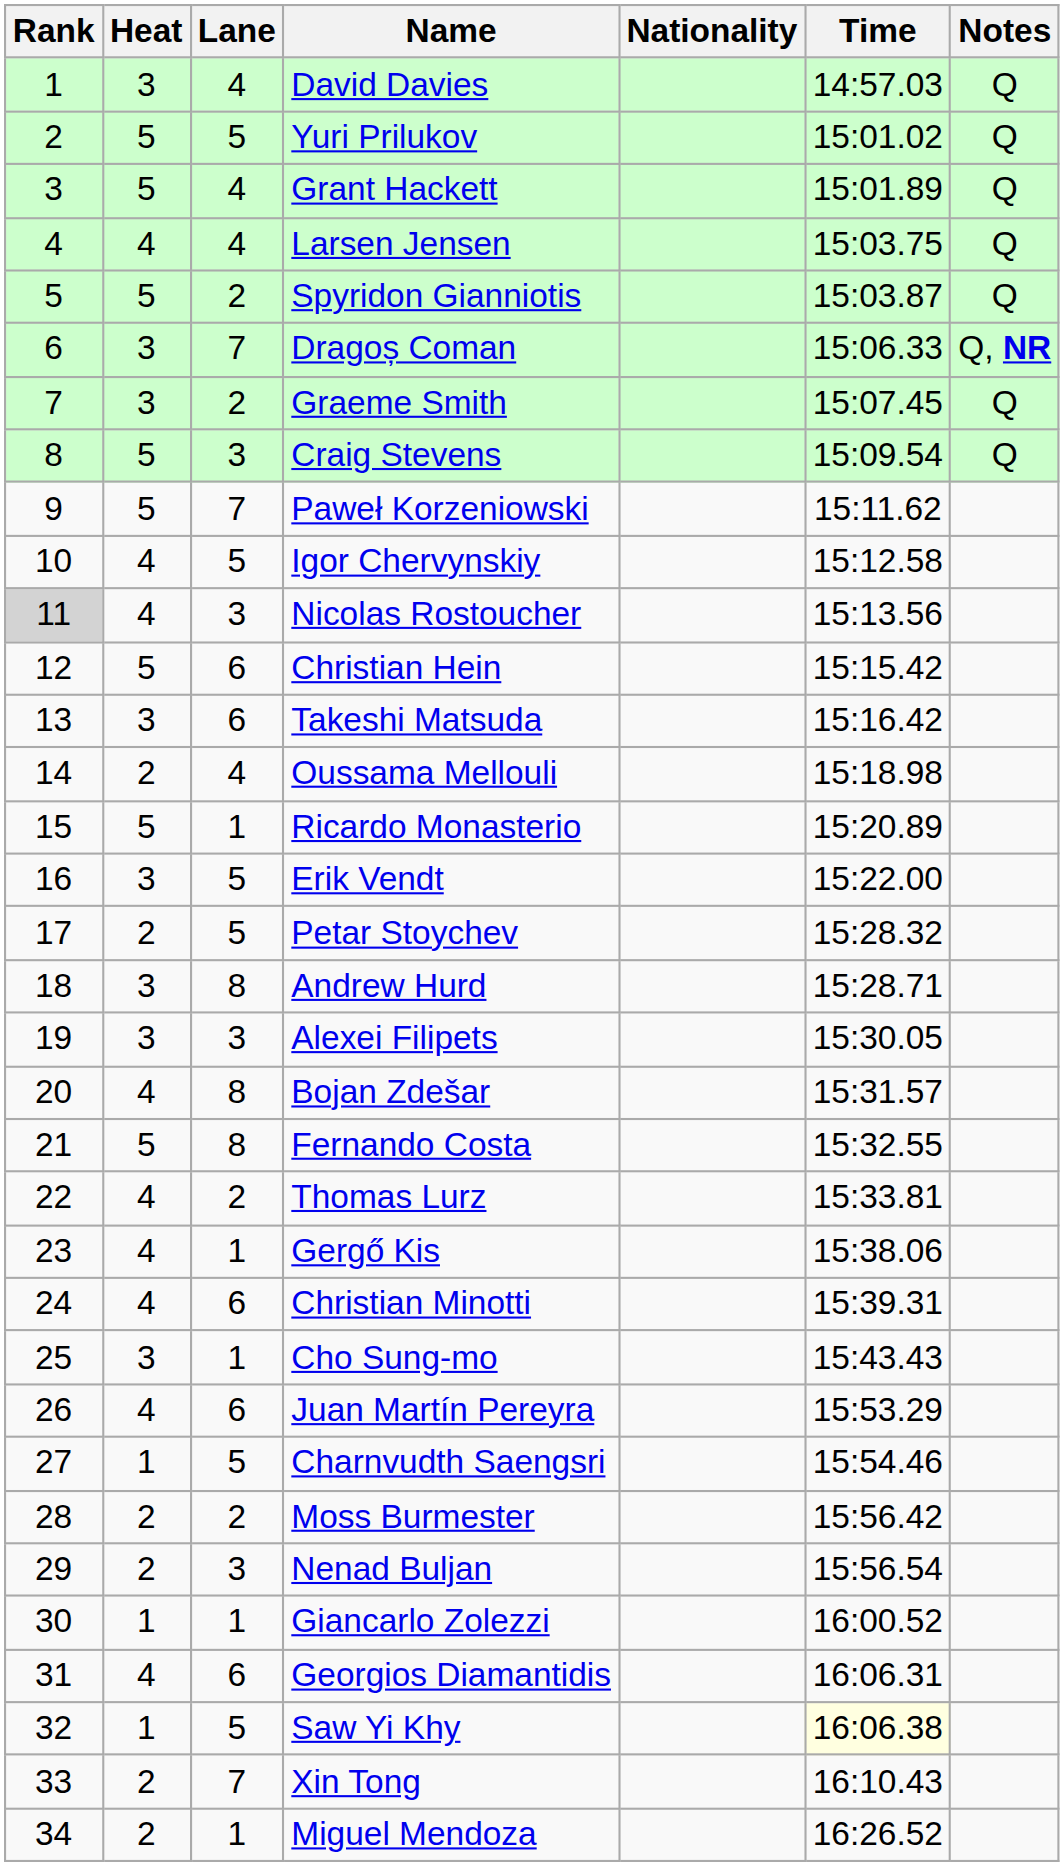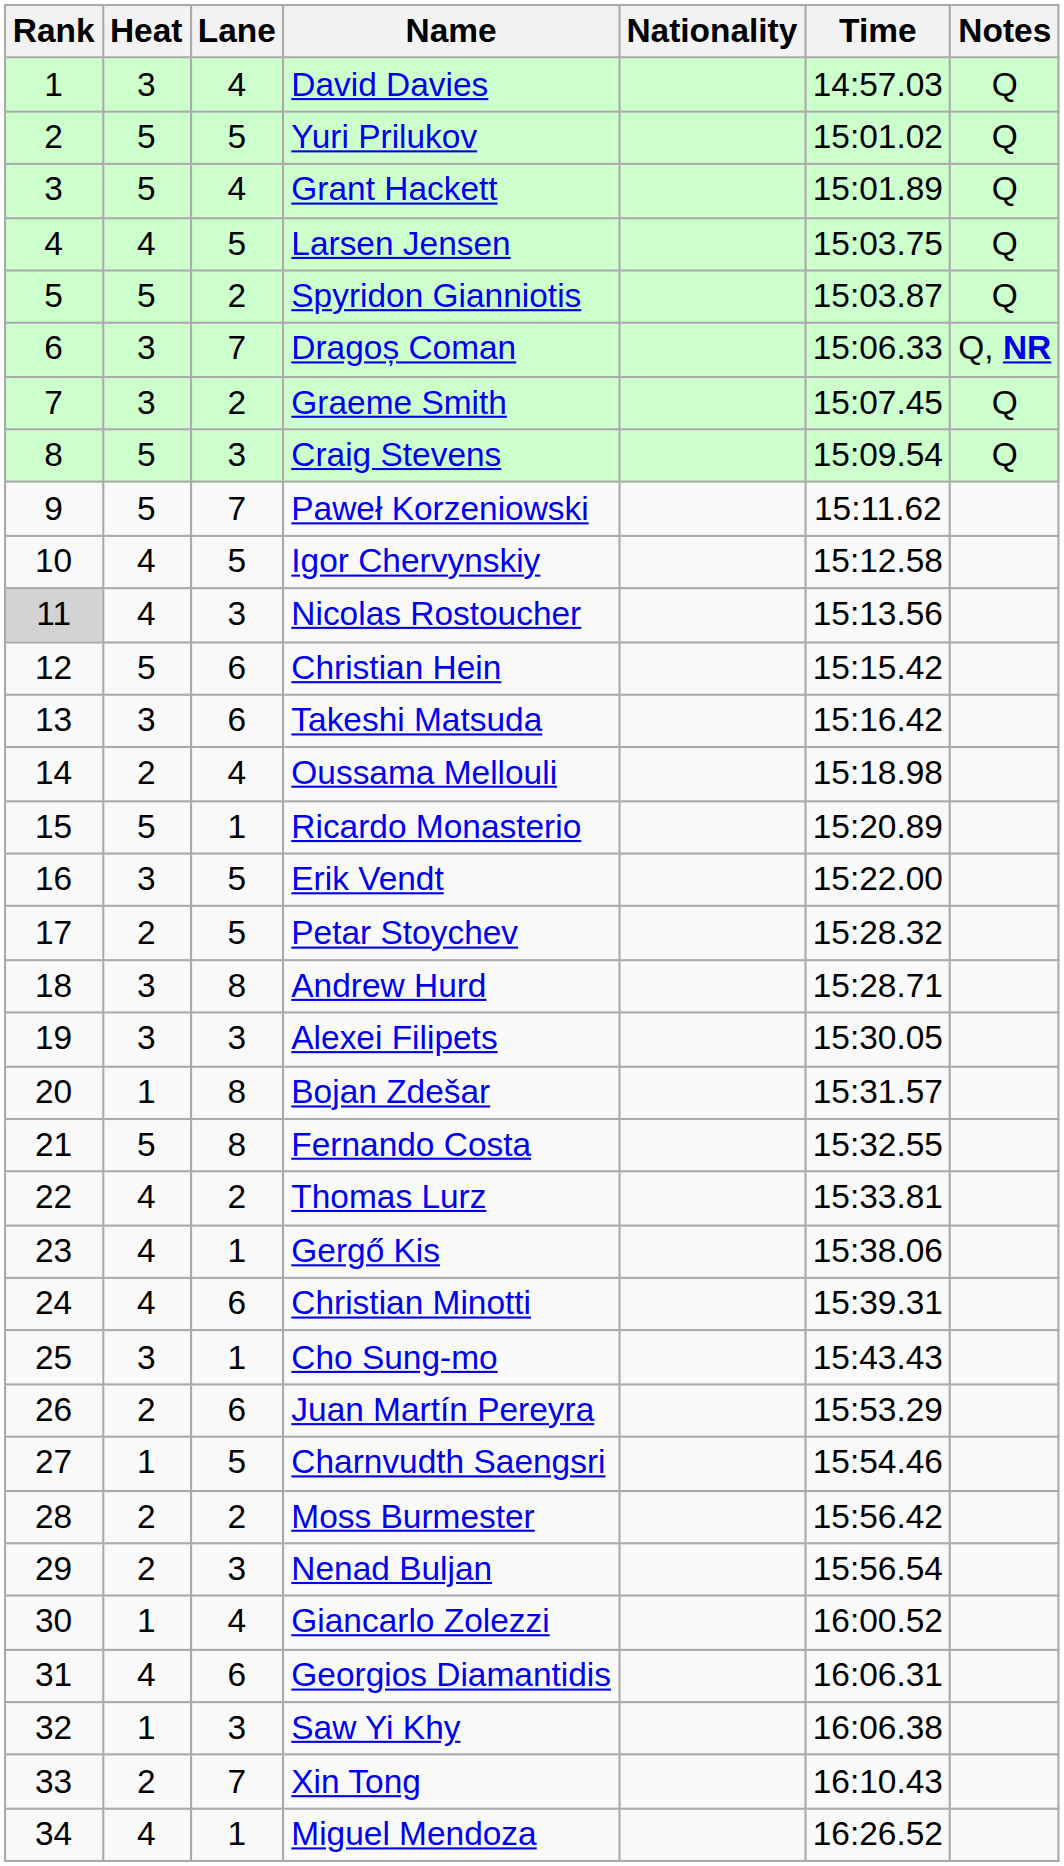Larsen Jensen | Lane: 4 -> 5
Bojan Zdešar | Heat: 4 -> 1
Juan Martín Pereyra | Heat: 4 -> 2
Giancarlo Zolezzi | Lane: 1 -> 4
Saw Yi Khy | Lane: 5 -> 3
Saw Yi Khy | Time: lightyellow background -> no background
Miguel Mendoza | Heat: 2 -> 4
